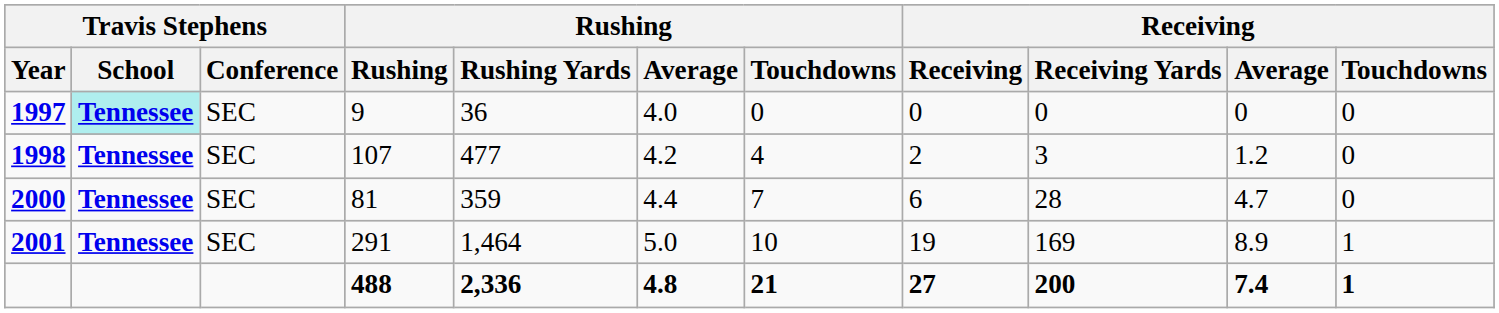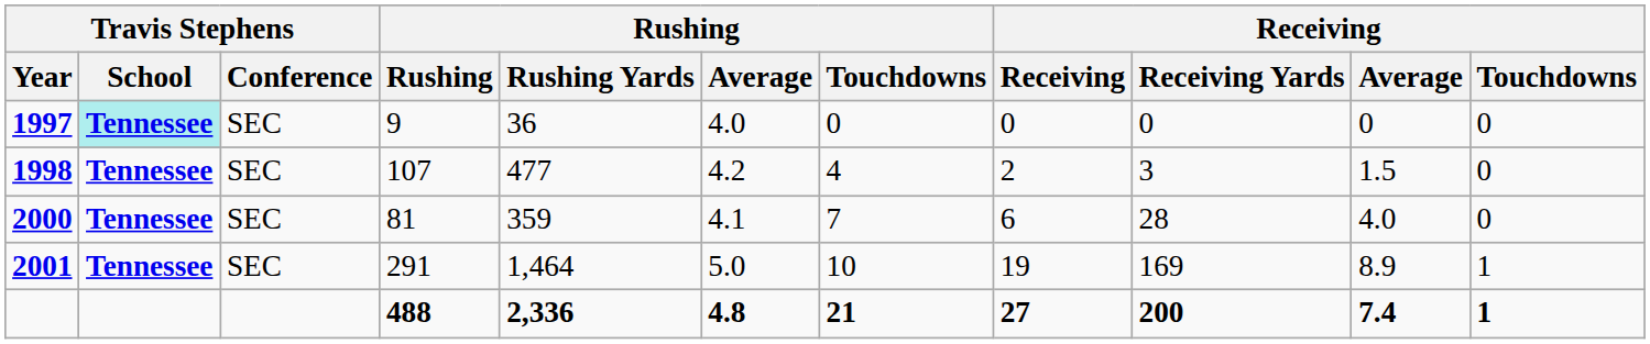1998 | Receiving / Average: 1.2 -> 1.5
2000 | Rushing / Average: 4.4 -> 4.1
2000 | Receiving / Average: 4.7 -> 4.0
